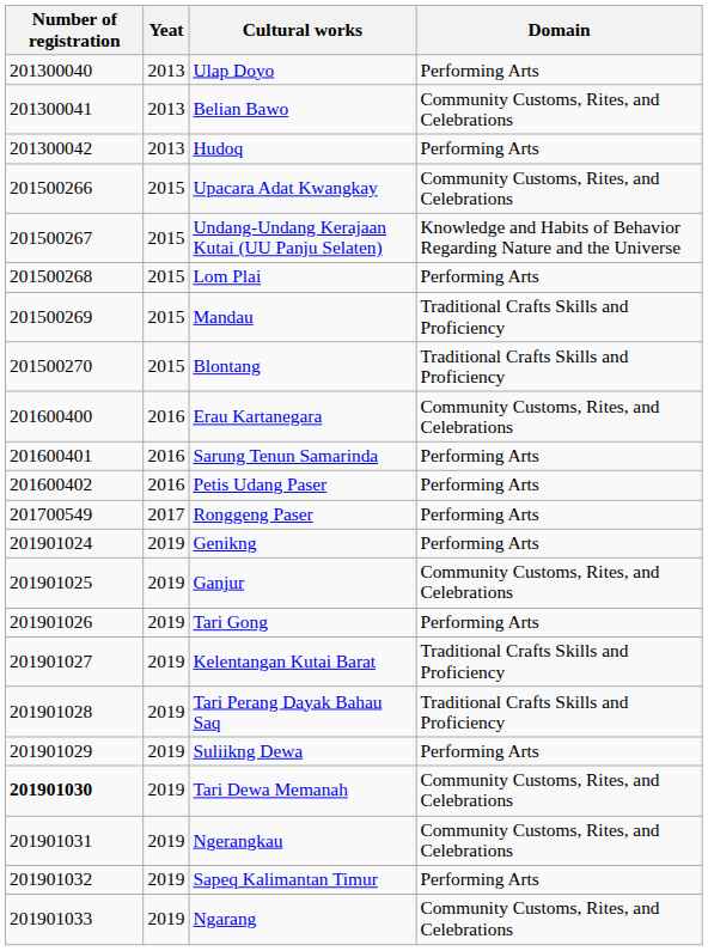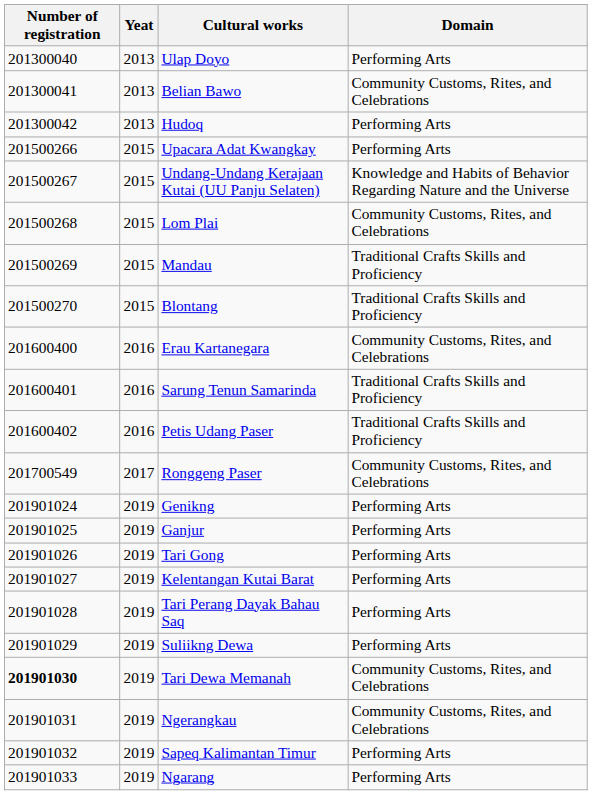Upacara Adat Kwangkay | Domain: Community Customs, Rites, and Celebrations -> Performing Arts
Lom Plai | Domain: Performing Arts -> Community Customs, Rites, and Celebrations
Sarung Tenun Samarinda | Domain: Performing Arts -> Traditional Crafts Skills and Proficiency
Petis Udang Paser | Domain: Performing Arts -> Traditional Crafts Skills and Proficiency
Ronggeng Paser | Domain: Performing Arts -> Community Customs, Rites, and Celebrations
Ganjur | Domain: Community Customs, Rites, and Celebrations -> Performing Arts
Kelentangan Kutai Barat | Domain: Traditional Crafts Skills and Proficiency -> Performing Arts
Tari Perang Dayak Bahau Saq | Domain: Traditional Crafts Skills and Proficiency -> Performing Arts
Ngarang | Domain: Community Customs, Rites, and Celebrations -> Performing Arts
